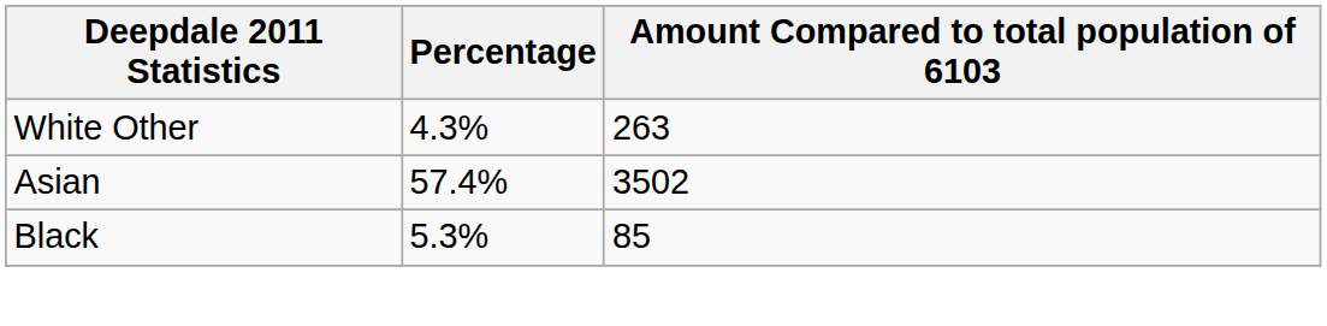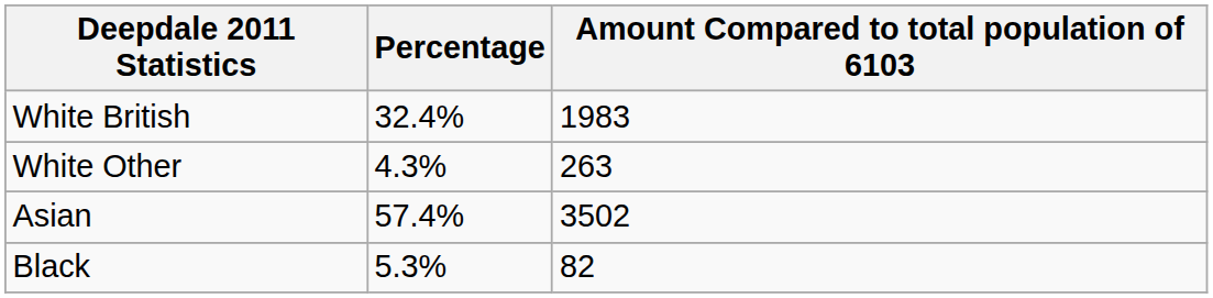+ row: White British | 32.4% | 1983
Black | Amount Compared to total population of 6103: 85 -> 82
